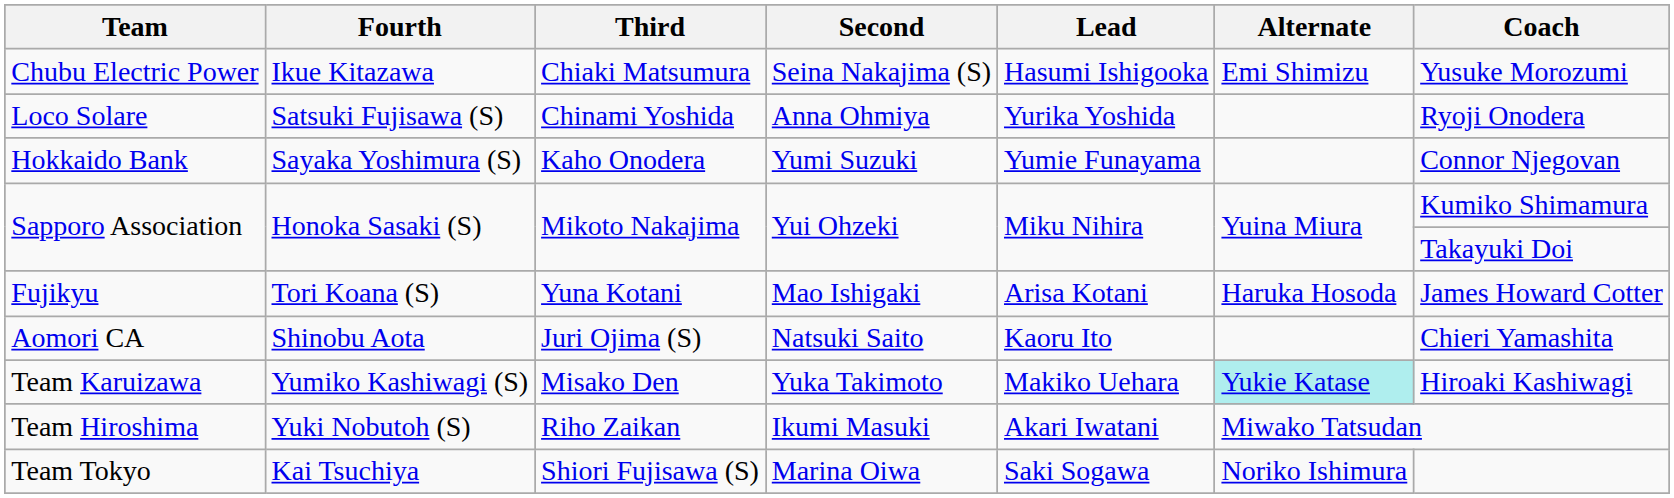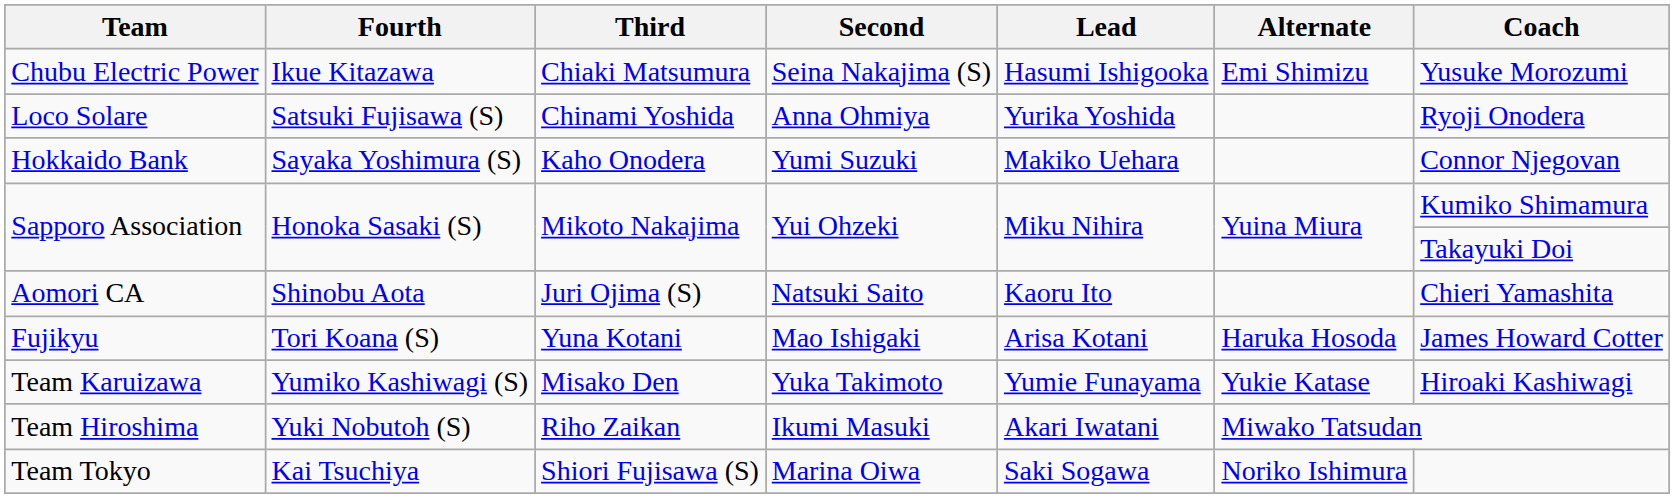Hokkaido Bank | Lead: Yumie Funayama -> Makiko Uehara
rows swapped: Aomori CA <-> Fujikyu
Team Karuizawa | Lead: Makiko Uehara -> Yumie Funayama
Team Karuizawa | Alternate: paleturquoise background -> no background
